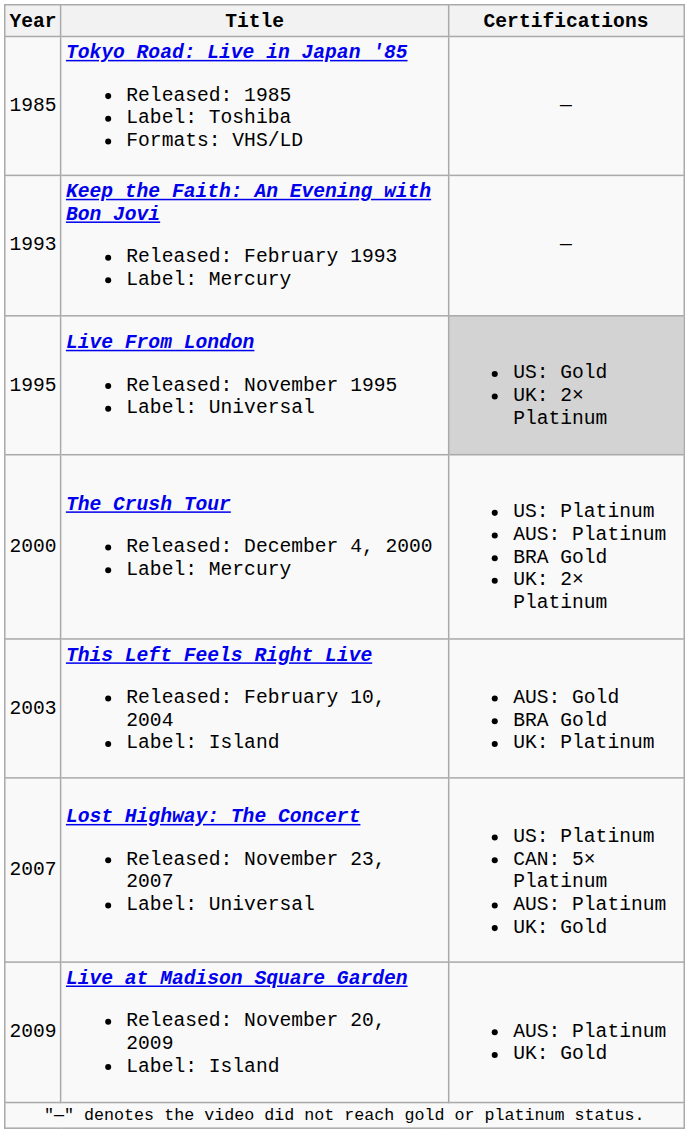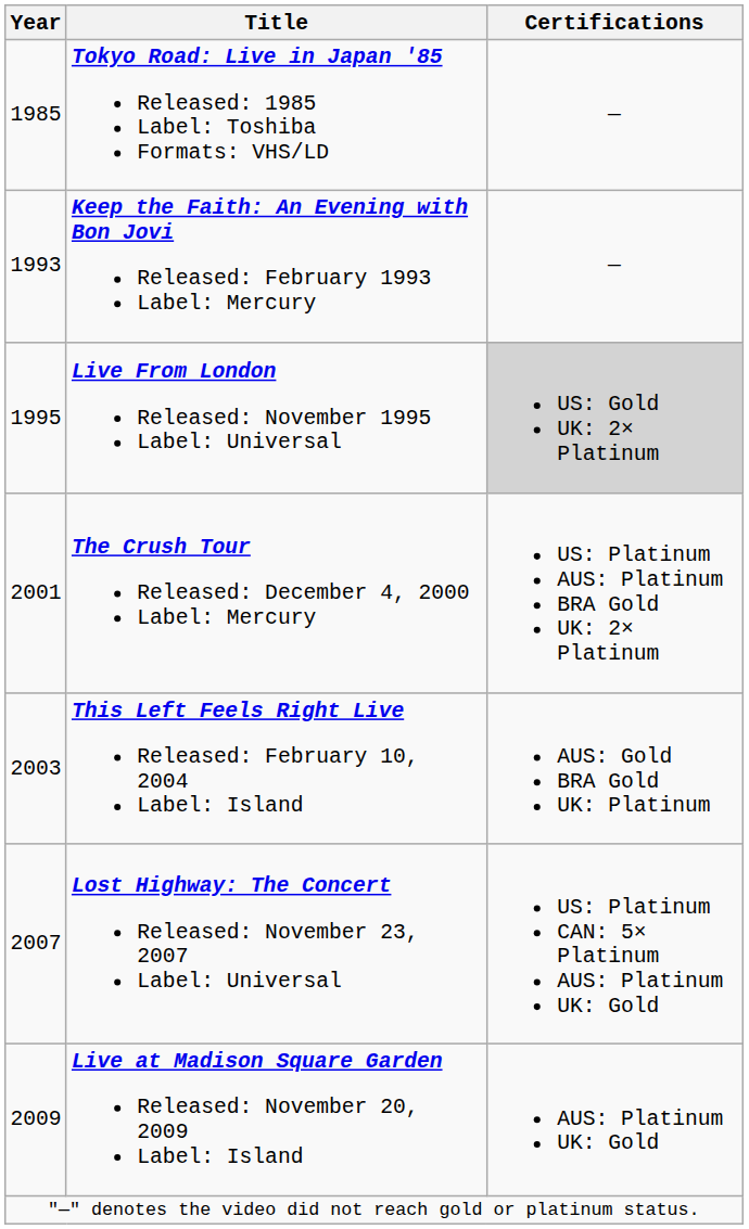The Crush Tour Released: December 4, 2000 Label: Mercury | Year: 2000 -> 2001
